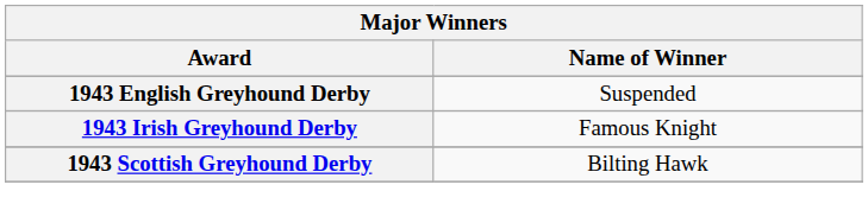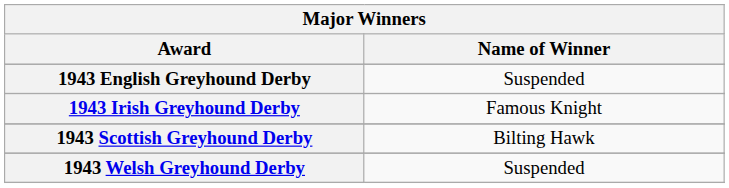+ row: 1943 Welsh Greyhound Derby | Suspended
